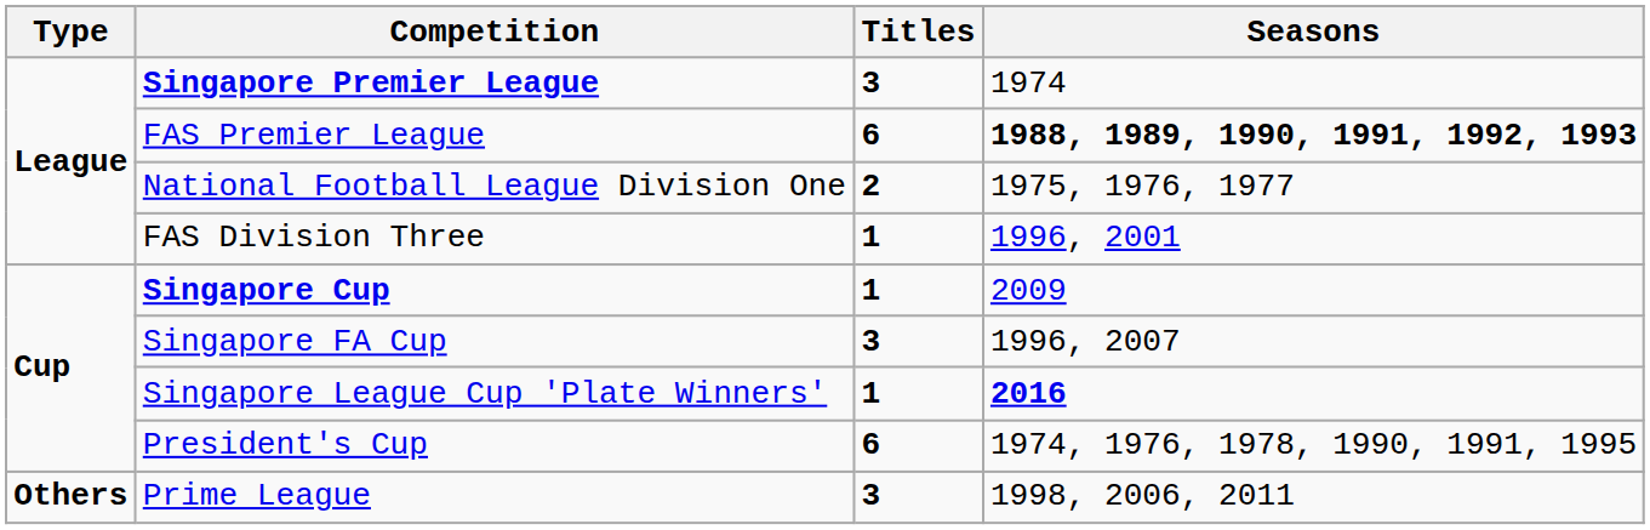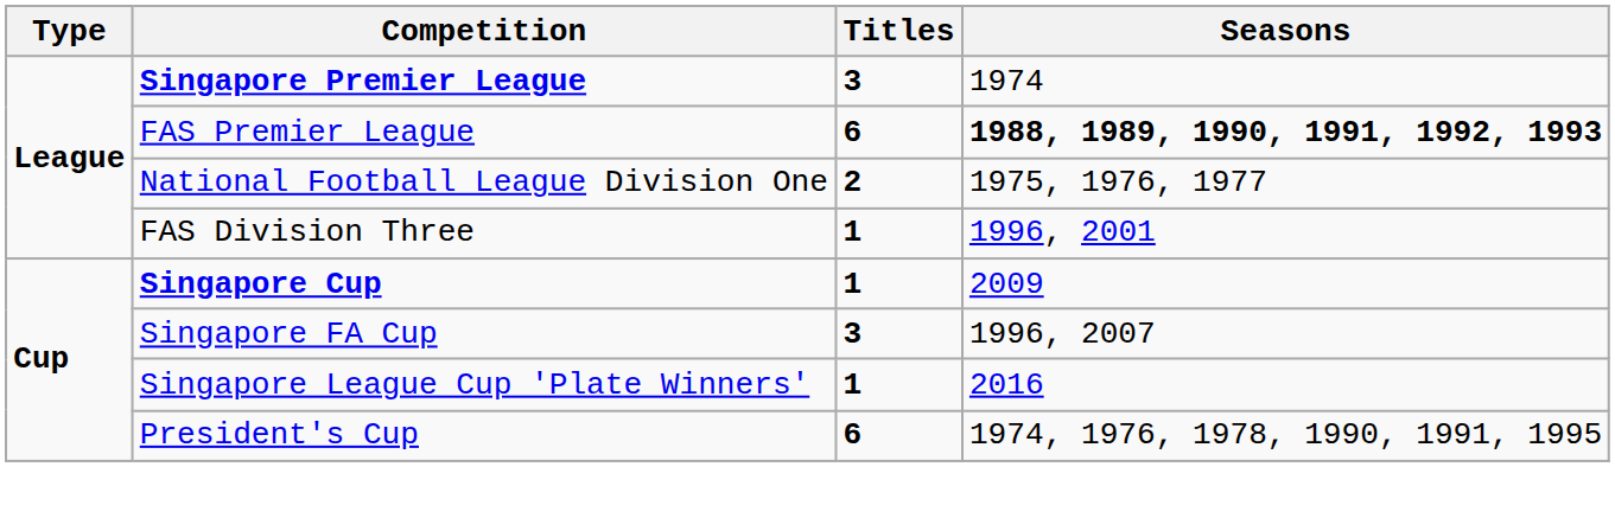Singapore League Cup 'Plate Winners' | Seasons: bold -> normal
- row: Others | Prime League | 3 | 1998, 2006, 2011
